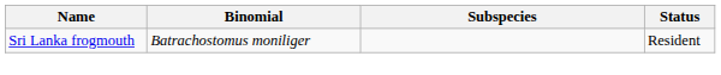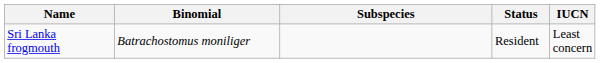+ column: IUCN | Least concern
